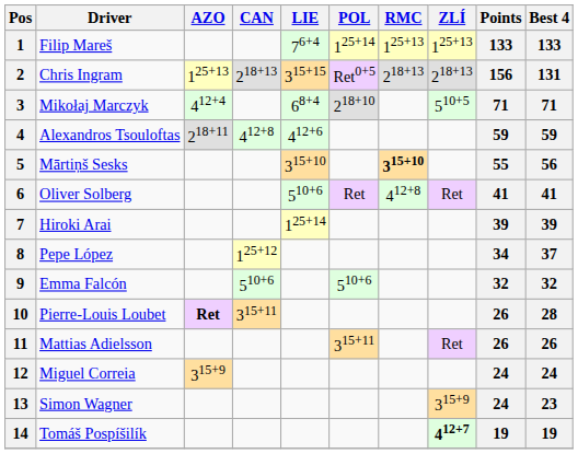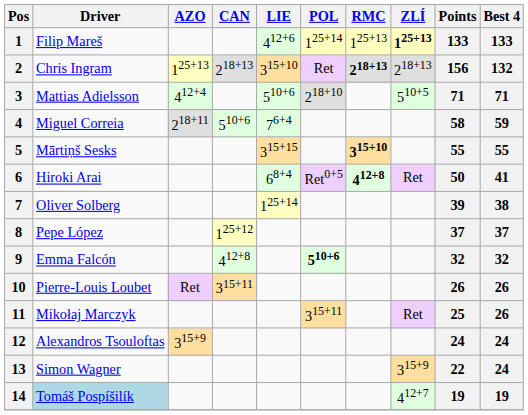1 | LIE: 76+4 -> 412+6
1 | ZLÍ: normal -> bold
2 | LIE: 315+15 -> 315+10
2 | POL: Ret0+5 -> Ret
2 | RMC: normal -> bold
2 | Best 4: 131 -> 132
3 | Driver: Mikołaj Marczyk -> Mattias Adielsson
3 | LIE: 68+4 -> 510+6
4 | Driver: Alexandros Tsouloftas -> Miguel Correia
4 | CAN: 412+8 -> 510+6
4 | LIE: 412+6 -> 76+4
4 | Points: 59 -> 58
5 | LIE: 315+10 -> 315+15
5 | Best 4: 56 -> 55
6 | Driver: Oliver Solberg -> Hiroki Arai
6 | LIE: 510+6 -> 68+4
6 | POL: Ret -> Ret0+5
6 | RMC: normal -> bold
6 | Points: 41 -> 50
7 | Driver: Hiroki Arai -> Oliver Solberg
7 | Best 4: 39 -> 38
8 | Points: 34 -> 37
9 | CAN: 510+6 -> 412+8
9 | POL: normal -> bold
10 | AZO: bold -> normal
10 | Best 4: 28 -> 26
11 | Driver: Mattias Adielsson -> Mikołaj Marczyk
11 | Points: 26 -> 25
12 | Driver: Miguel Correia -> Alexandros Tsouloftas
13 | Points: 24 -> 22
13 | Best 4: 23 -> 24
14 | Driver: no background -> lightblue background
14 | ZLÍ: bold -> normal
